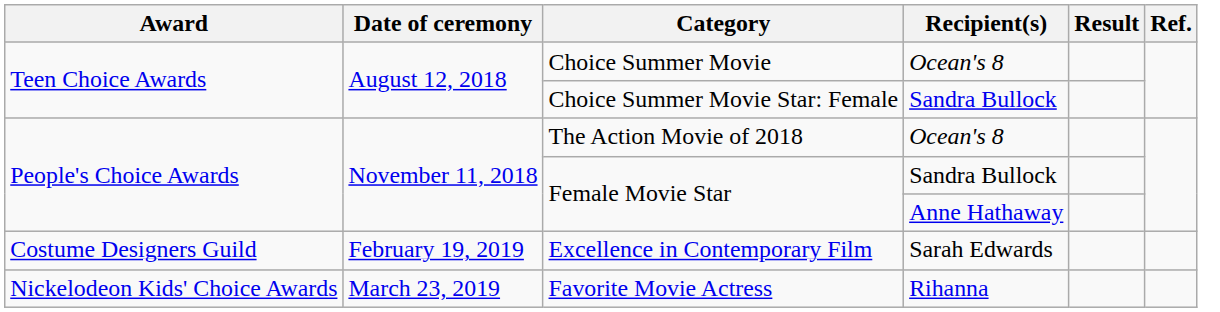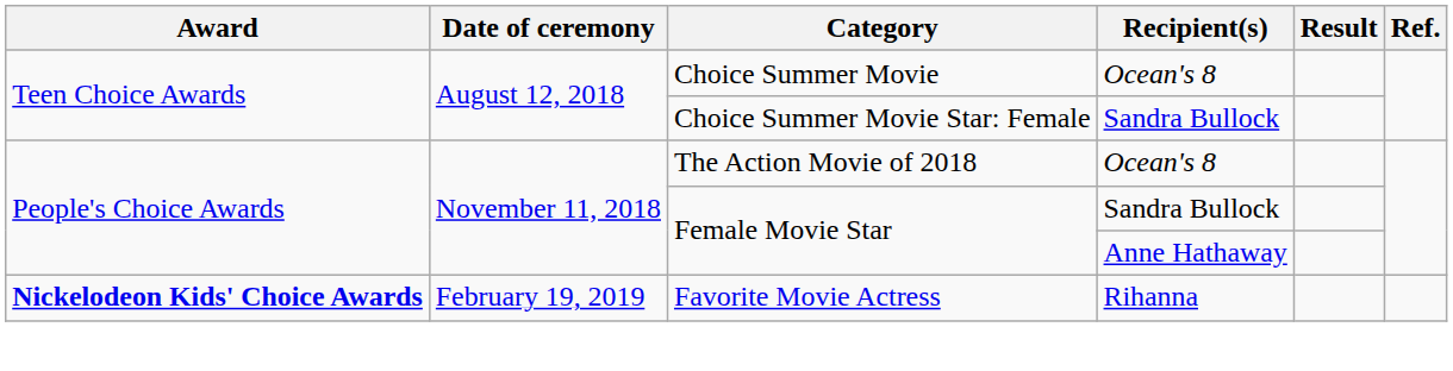- row: Costume Designers Guild | February 19, 2019 | Excellence in Contemporary Film | Sarah Edwards
Favorite Movie Actress | Award: normal -> bold
Favorite Movie Actress | Date of ceremony: March 23, 2019 -> February 19, 2019
